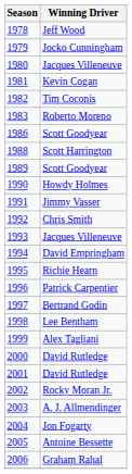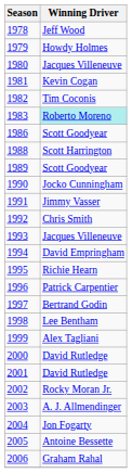1979 | Winning Driver: Jocko Cunningham -> Howdy Holmes
1983 | Winning Driver: no background -> paleturquoise background
1990 | Winning Driver: Howdy Holmes -> Jocko Cunningham
